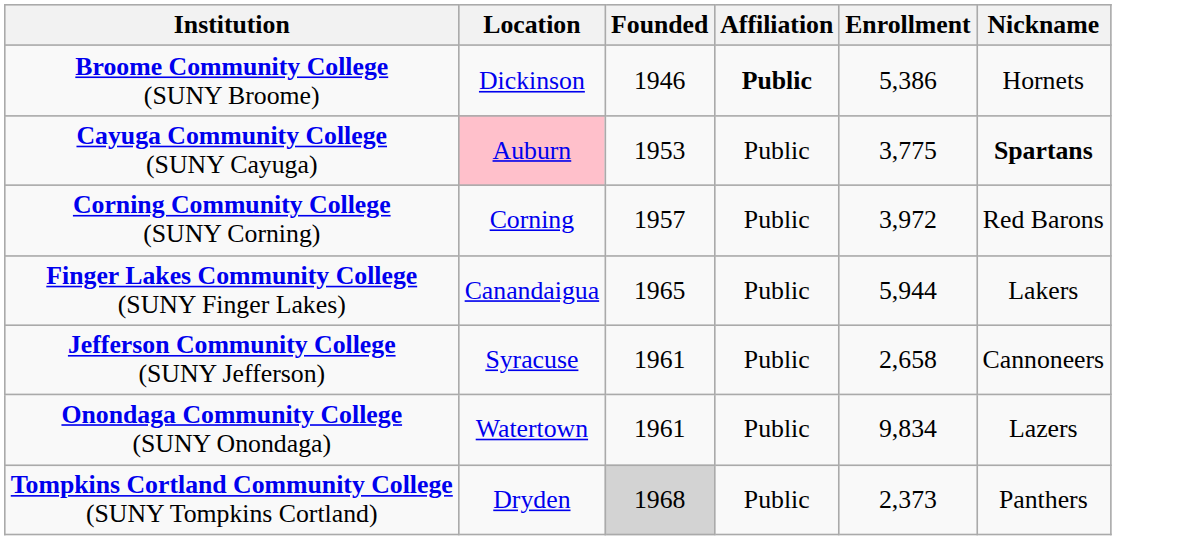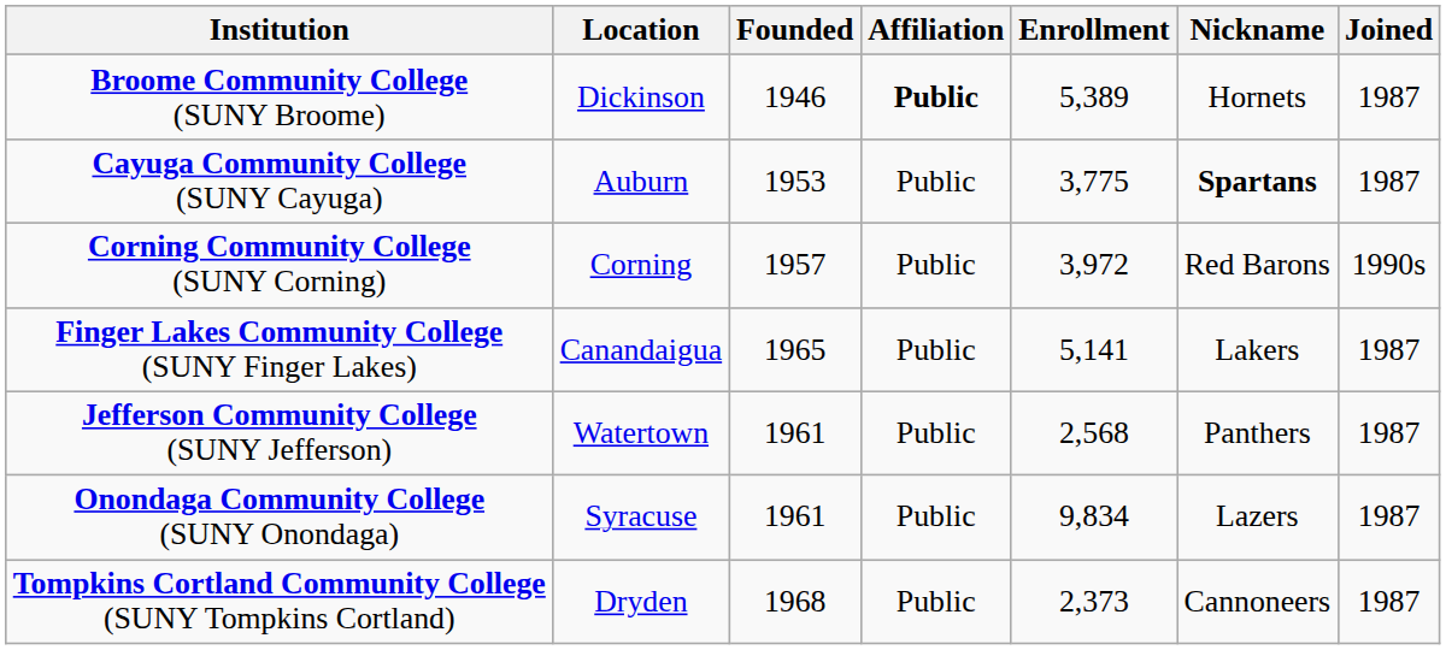+ column: Joined | 1987 | 1987 | 1990s | 1987 | 1987 | 1987 | 1987
Broome Community College (SUNY Broome) | Enrollment: 5,386 -> 5,389
Cayuga Community College (SUNY Cayuga) | Location: pink background -> no background
Finger Lakes Community College (SUNY Finger Lakes) | Enrollment: 5,944 -> 5,141
Jefferson Community College (SUNY Jefferson) | Location: Syracuse -> Watertown
Jefferson Community College (SUNY Jefferson) | Enrollment: 2,658 -> 2,568
Jefferson Community College (SUNY Jefferson) | Nickname: Cannoneers -> Panthers
Onondaga Community College (SUNY Onondaga) | Location: Watertown -> Syracuse
Tompkins Cortland Community College (SUNY Tompkins Cortland) | Founded: lightgrey background -> no background
Tompkins Cortland Community College (SUNY Tompkins Cortland) | Nickname: Panthers -> Cannoneers
